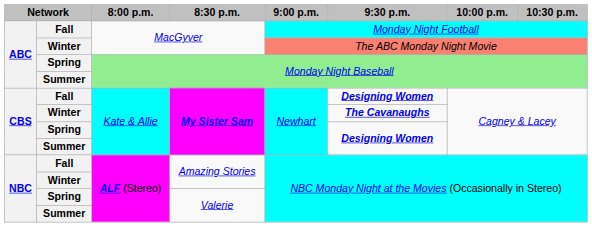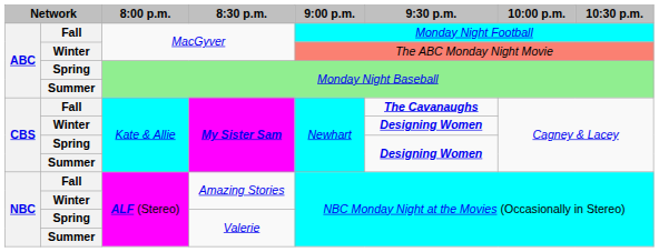Fall / My Sister Sam | 9:30 p.m.: Designing Women -> The Cavanaughs
Winter / My Sister Sam | 9:30 p.m.: The Cavanaughs -> Designing Women
